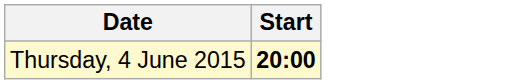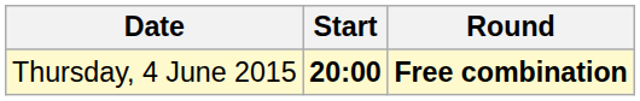+ column: Round | Free combination
